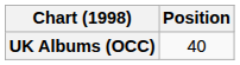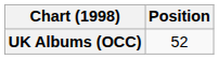UK Albums (OCC) | Position: 40 -> 52
